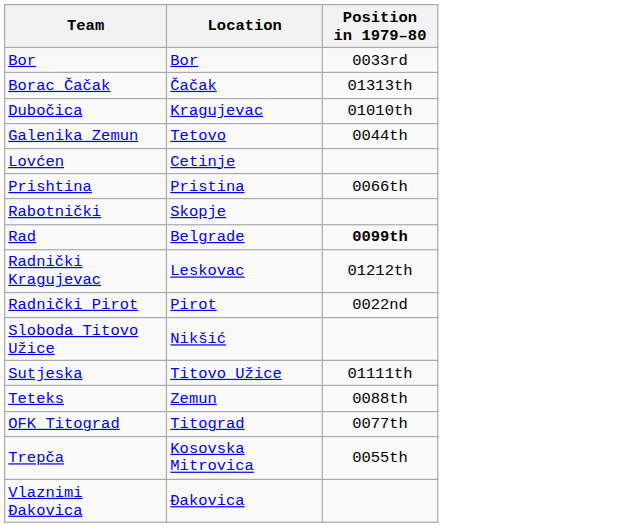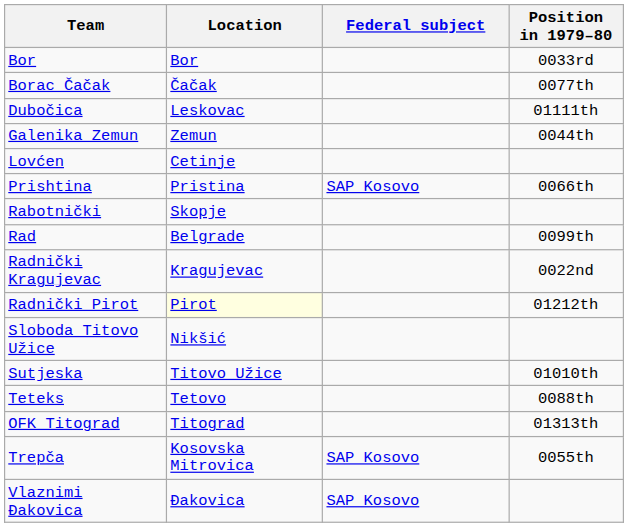+ column: Federal subject | SAP Kosovo | SAP Kosovo | SAP Kosovo
Borac Čačak | Position in 1979–80: 01313th -> 0077th
Dubočica | Location: Kragujevac -> Leskovac
Dubočica | Position in 1979–80: 01010th -> 01111th
Galenika Zemun | Location: Tetovo -> Zemun
Rad | Position in 1979–80: bold -> normal
Radnički Kragujevac | Location: Leskovac -> Kragujevac
Radnički Kragujevac | Position in 1979–80: 01212th -> 0022nd
Radnički Pirot | Location: no background -> lightyellow background
Radnički Pirot | Position in 1979–80: 0022nd -> 01212th
Sutjeska | Position in 1979–80: 01111th -> 01010th
Teteks | Location: Zemun -> Tetovo
OFK Titograd | Position in 1979–80: 0077th -> 01313th
